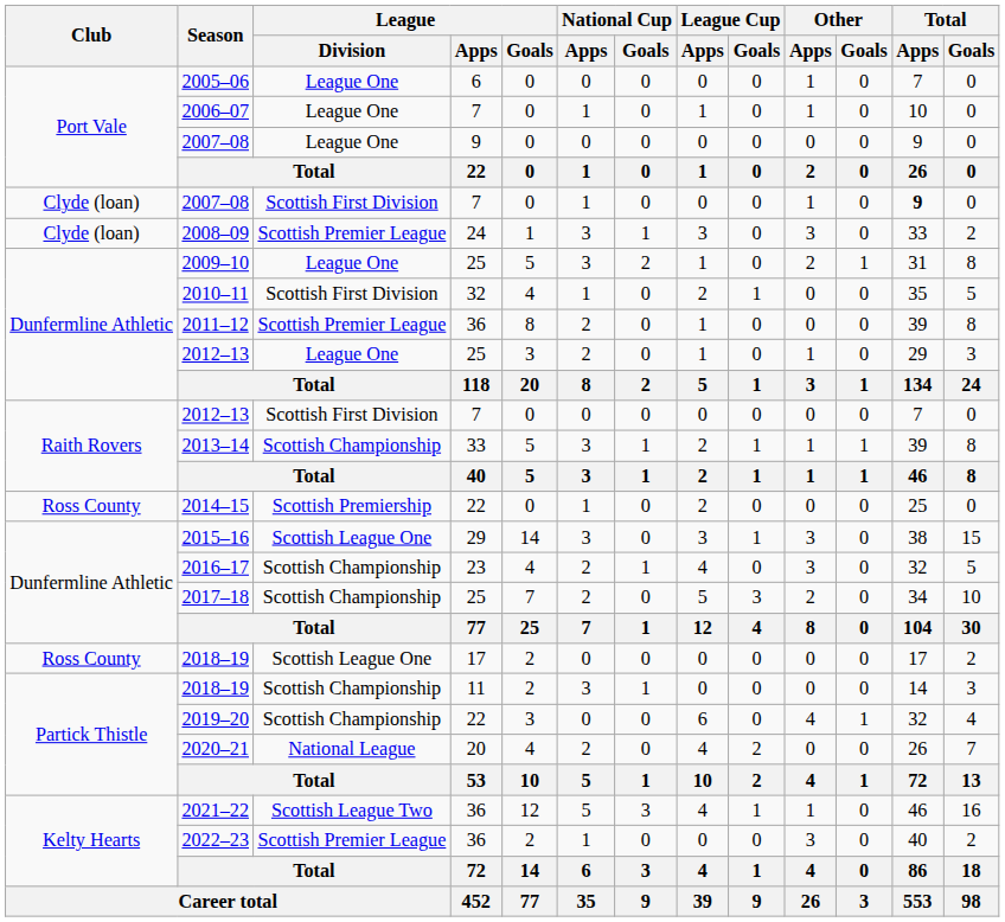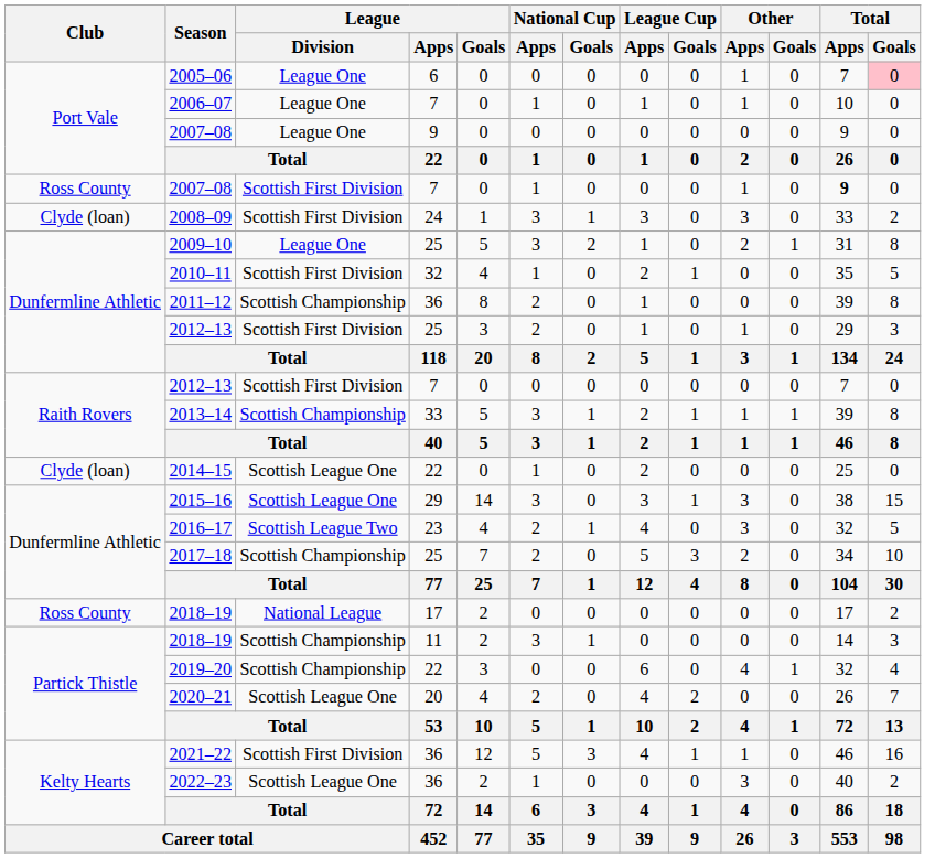2005–06 | Total / Goals: no background -> pink background
2007–08 / 7 | Club: Clyde (loan) -> Ross County
2008–09 | League / Division: Scottish Premier League -> Scottish First Division
2011–12 | League / Division: Scottish Premier League -> Scottish Championship
2012–13 / 25 | League / Division: League One -> Scottish First Division
2014–15 | Club: Ross County -> Clyde (loan)
2014–15 | League / Division: Scottish Premiership -> Scottish League One
2016–17 | League / Division: Scottish Championship -> Scottish League Two
2018–19 / 17 | League / Division: Scottish League One -> National League
2020–21 | League / Division: National League -> Scottish League One
2021–22 | League / Division: Scottish League Two -> Scottish First Division
2022–23 | League / Division: Scottish Premier League -> Scottish League One
